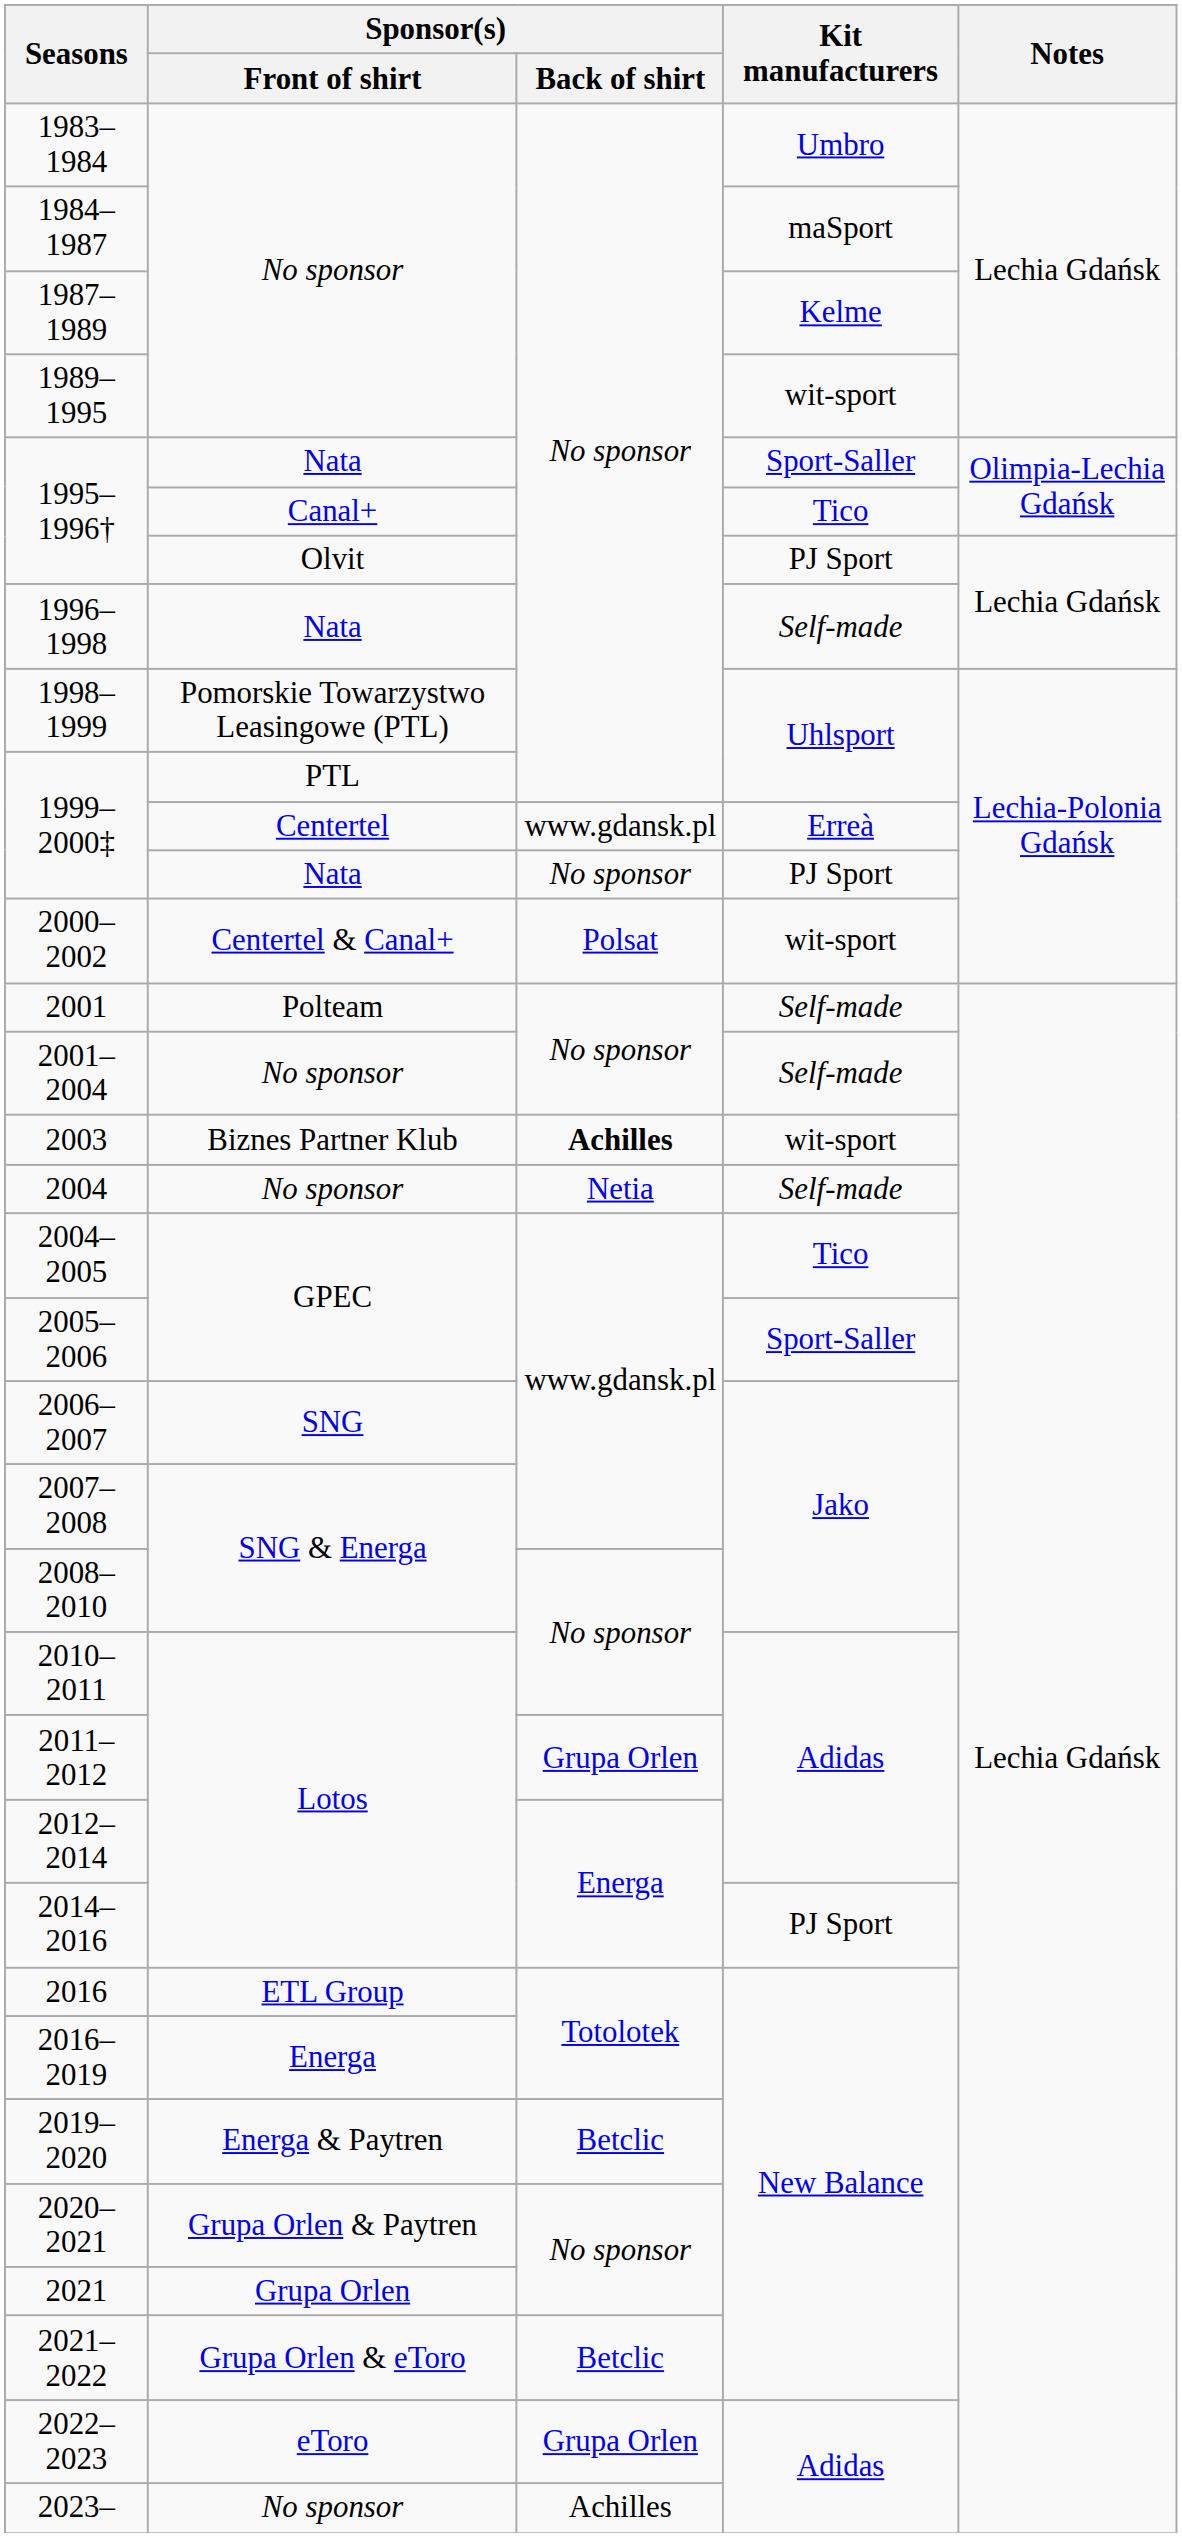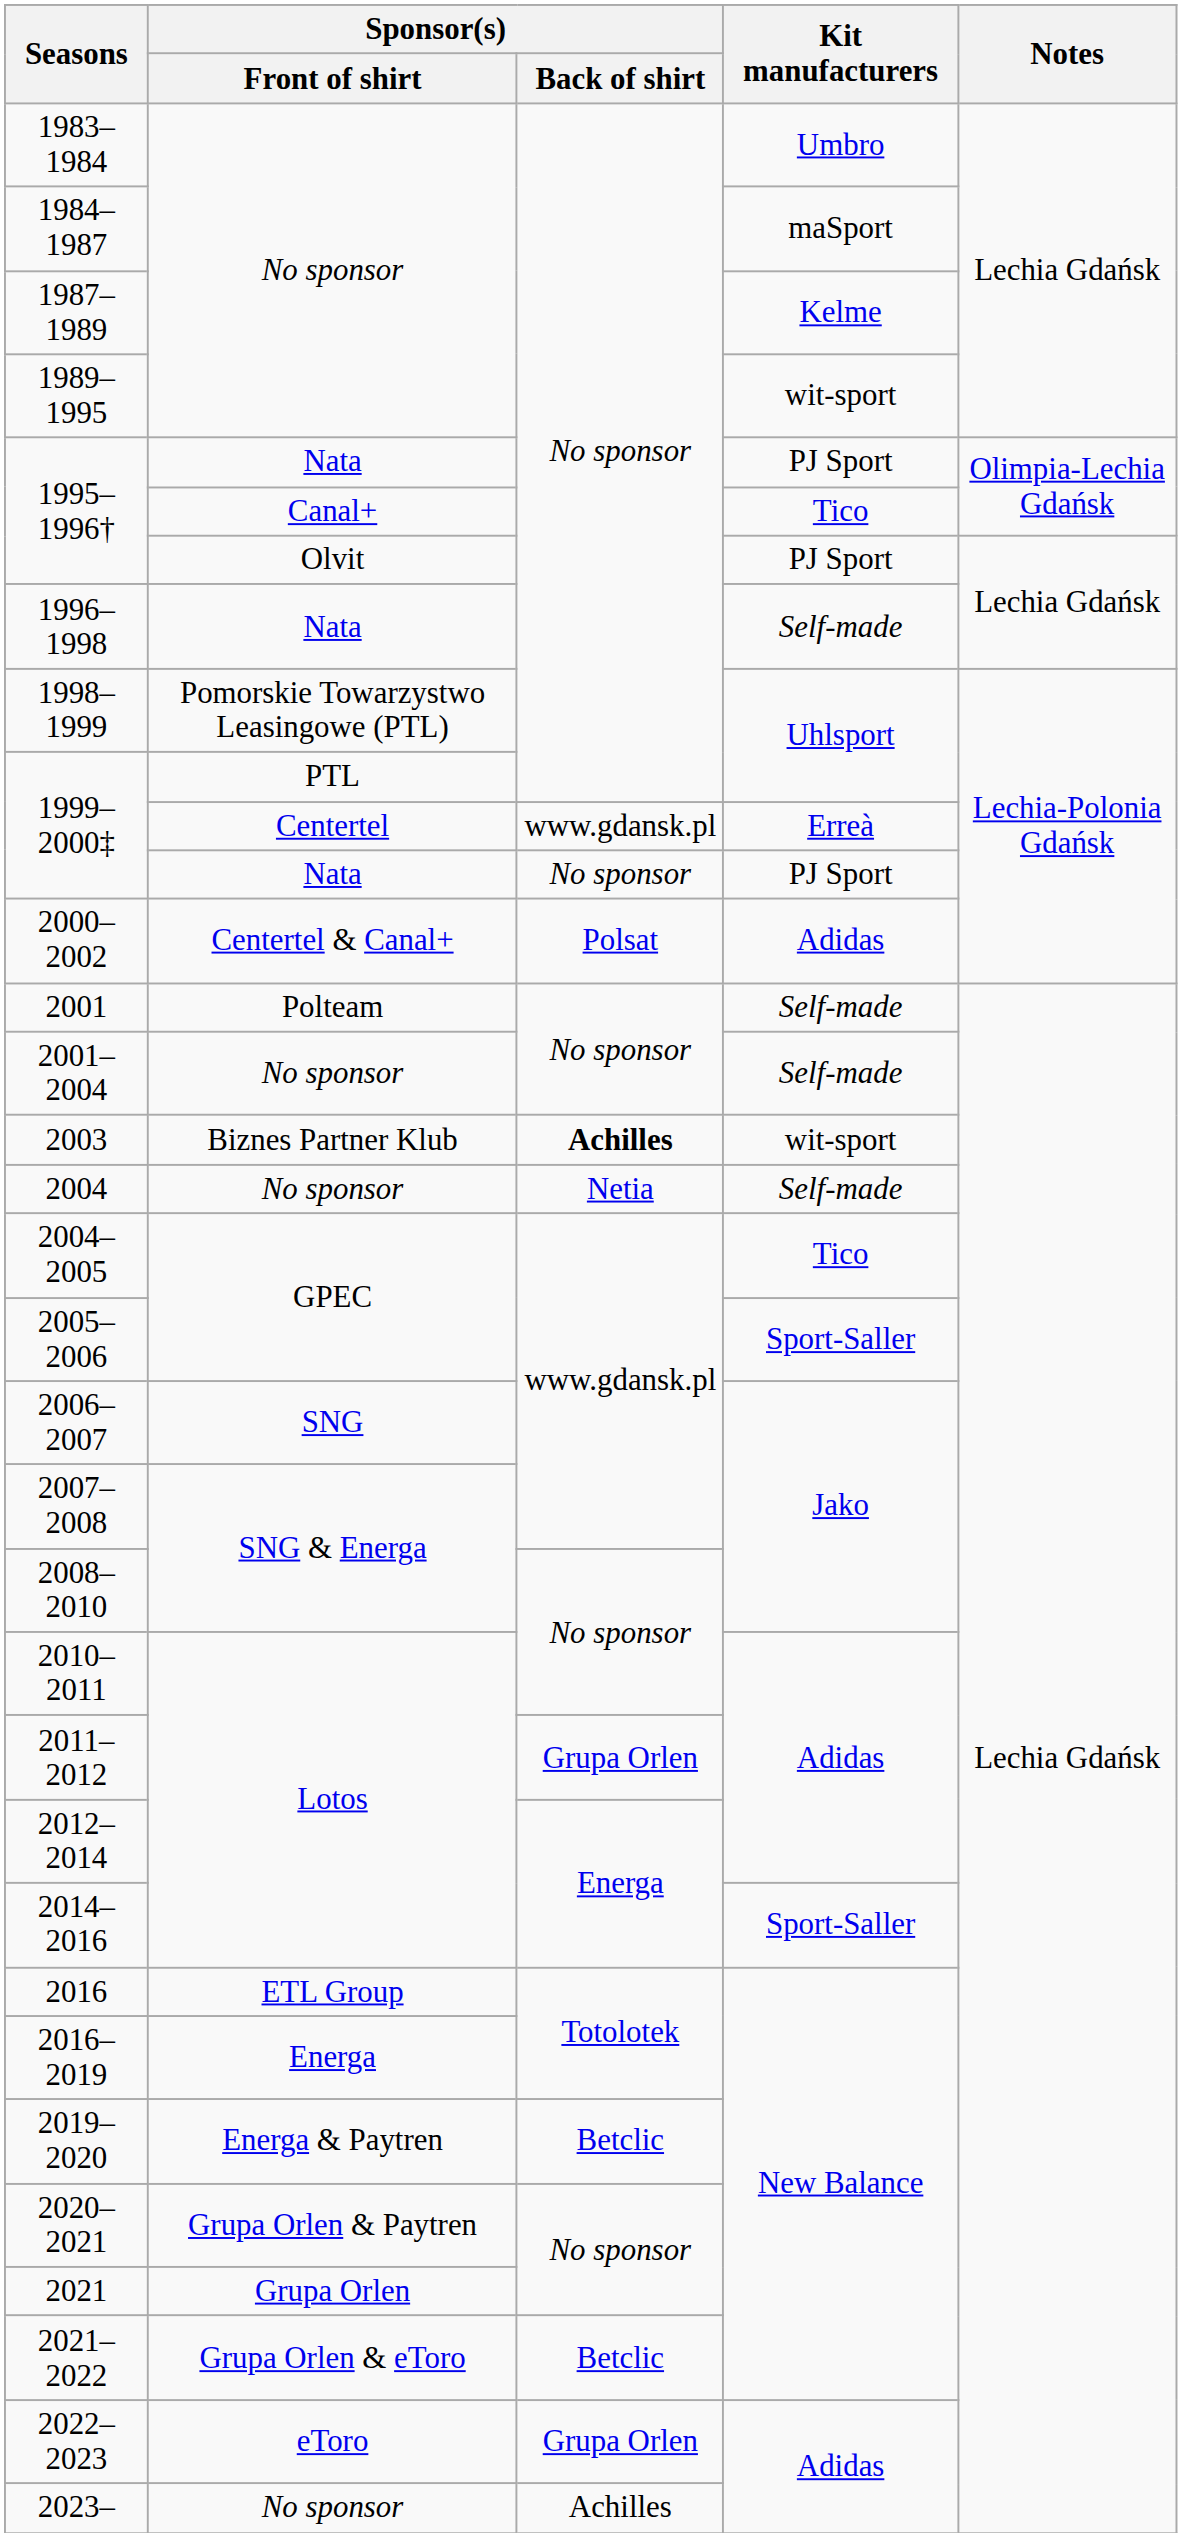1995–1996† / Nata | Kit manufacturers: Sport-Saller -> PJ Sport
2000–2002 | Kit manufacturers: wit-sport -> Adidas
2014–2016 | Kit manufacturers: PJ Sport -> Sport-Saller
